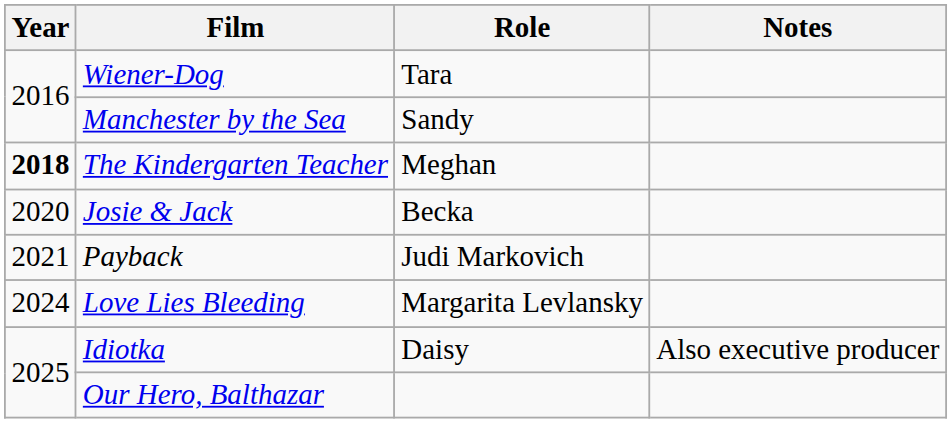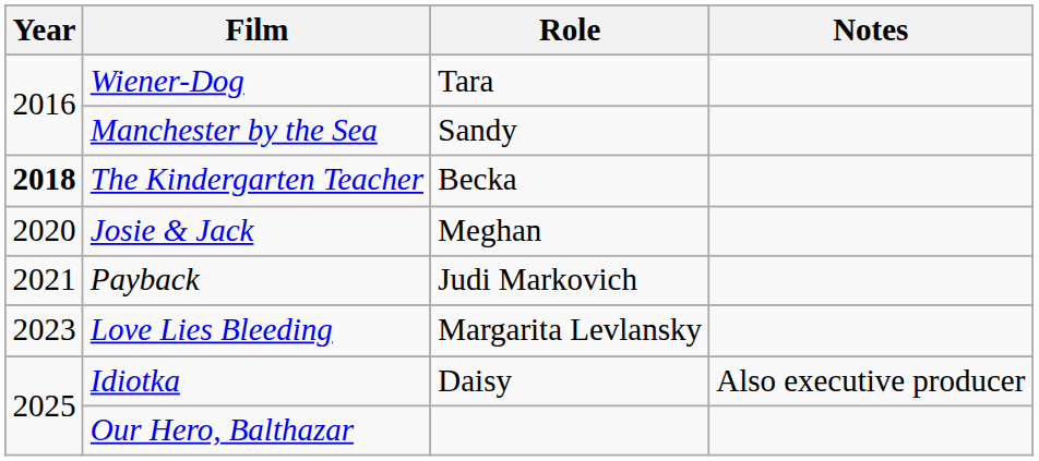The Kindergarten Teacher | Role: Meghan -> Becka
Josie & Jack | Role: Becka -> Meghan
Love Lies Bleeding | Year: 2024 -> 2023
